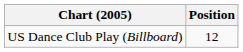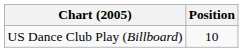US Dance Club Play (Billboard) | Position: 12 -> 10
